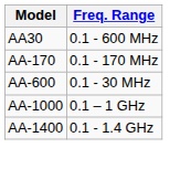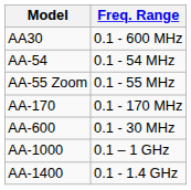+ row: AA-54 | 0.1 - 54 MHz
+ row: AA-55 Zoom | 0.1 - 55 MHz
